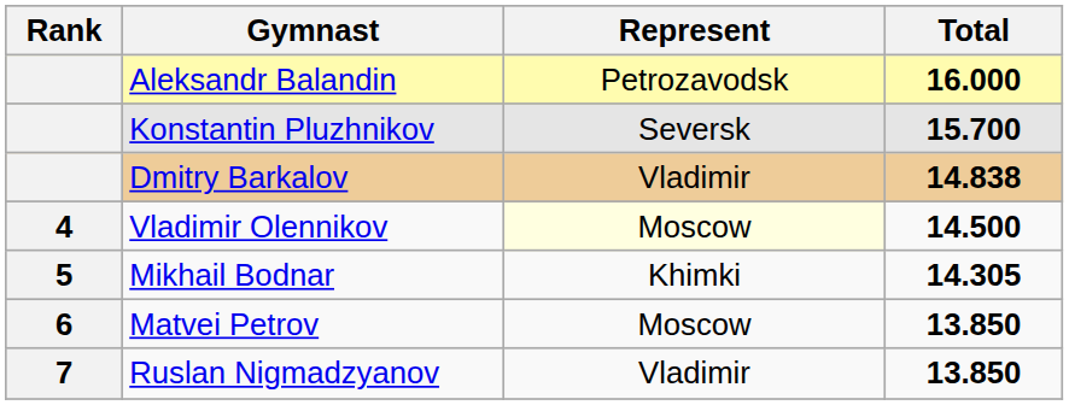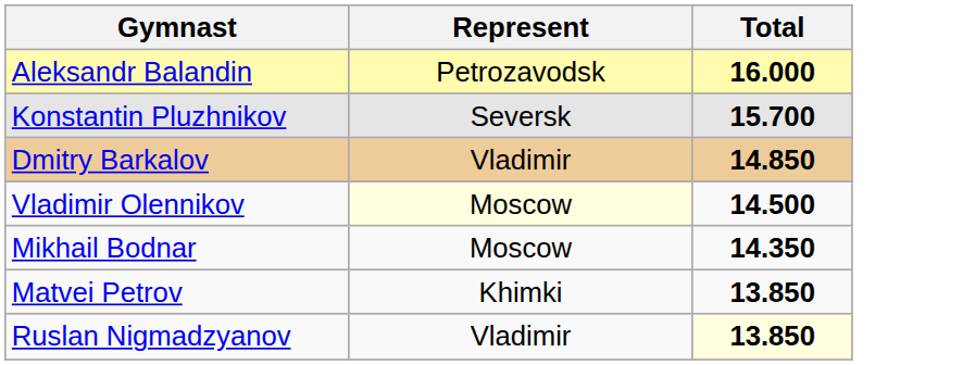- column: Rank | 4 | 5 | 6 | 7
Dmitry Barkalov | Total: 14.838 -> 14.850
Mikhail Bodnar | Represent: Khimki -> Moscow
Mikhail Bodnar | Total: 14.305 -> 14.350
Matvei Petrov | Represent: Moscow -> Khimki
Ruslan Nigmadzyanov | Total: no background -> lightyellow background
